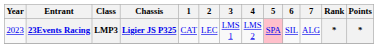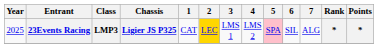23Events Racing | Year: 2023 -> 2025
23Events Racing | 2: no background -> gold background
